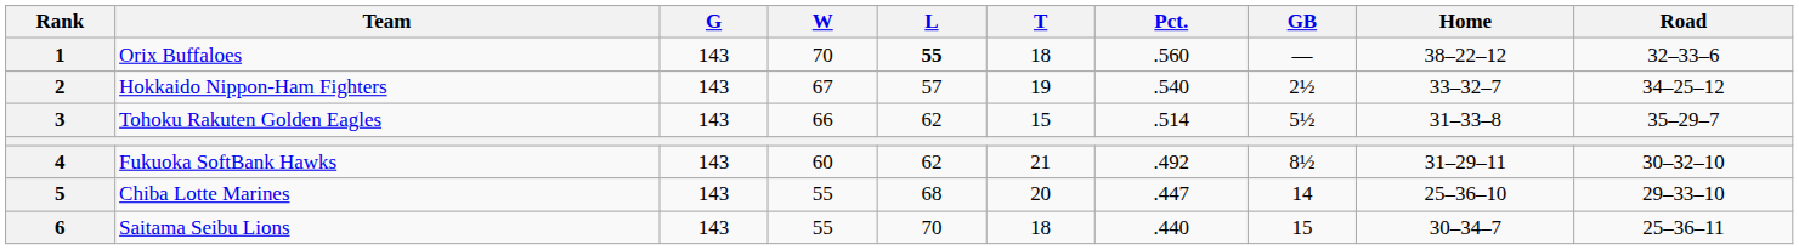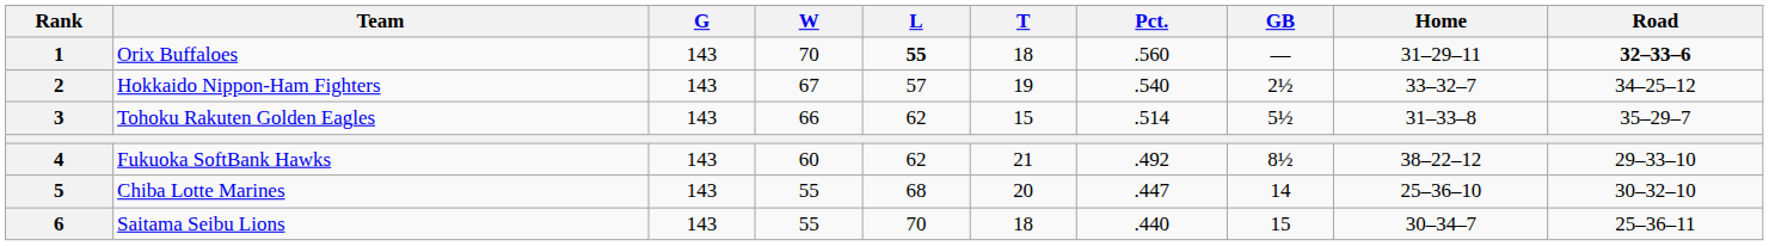1 | Home: 38–22–12 -> 31–29–11
1 | Road: normal -> bold
4 | Home: 31–29–11 -> 38–22–12
4 | Road: 30–32–10 -> 29–33–10
5 | Road: 29–33–10 -> 30–32–10
